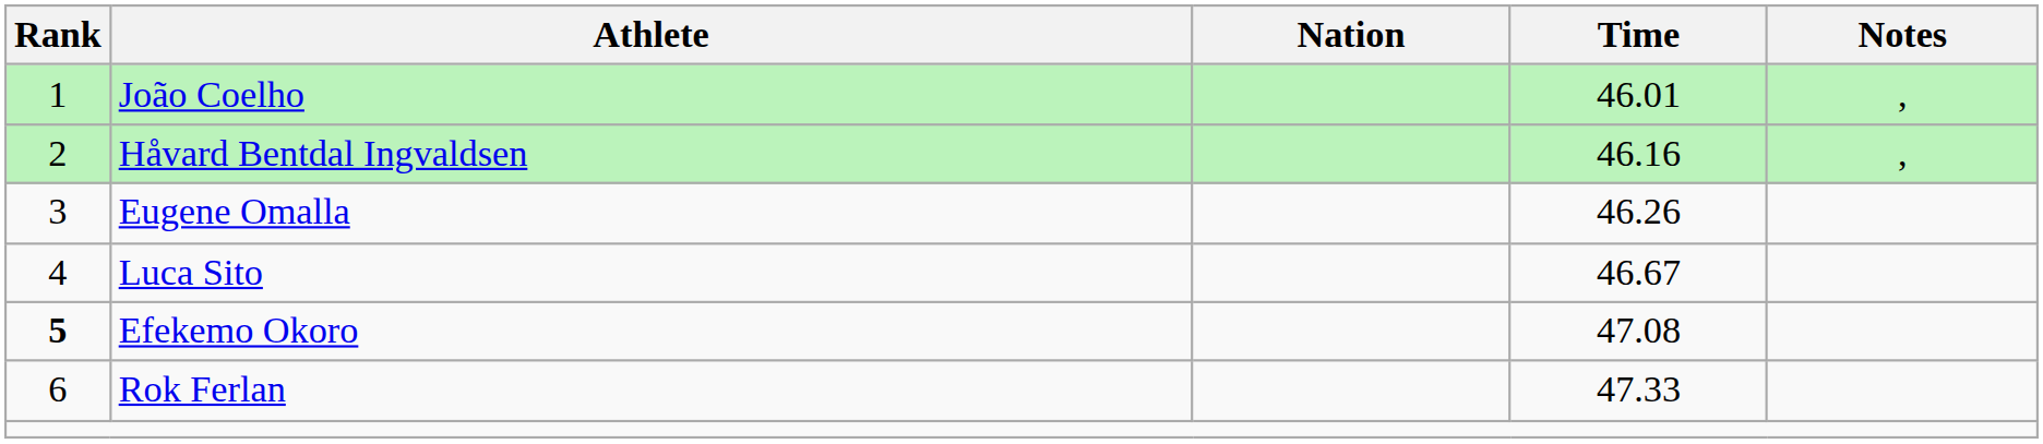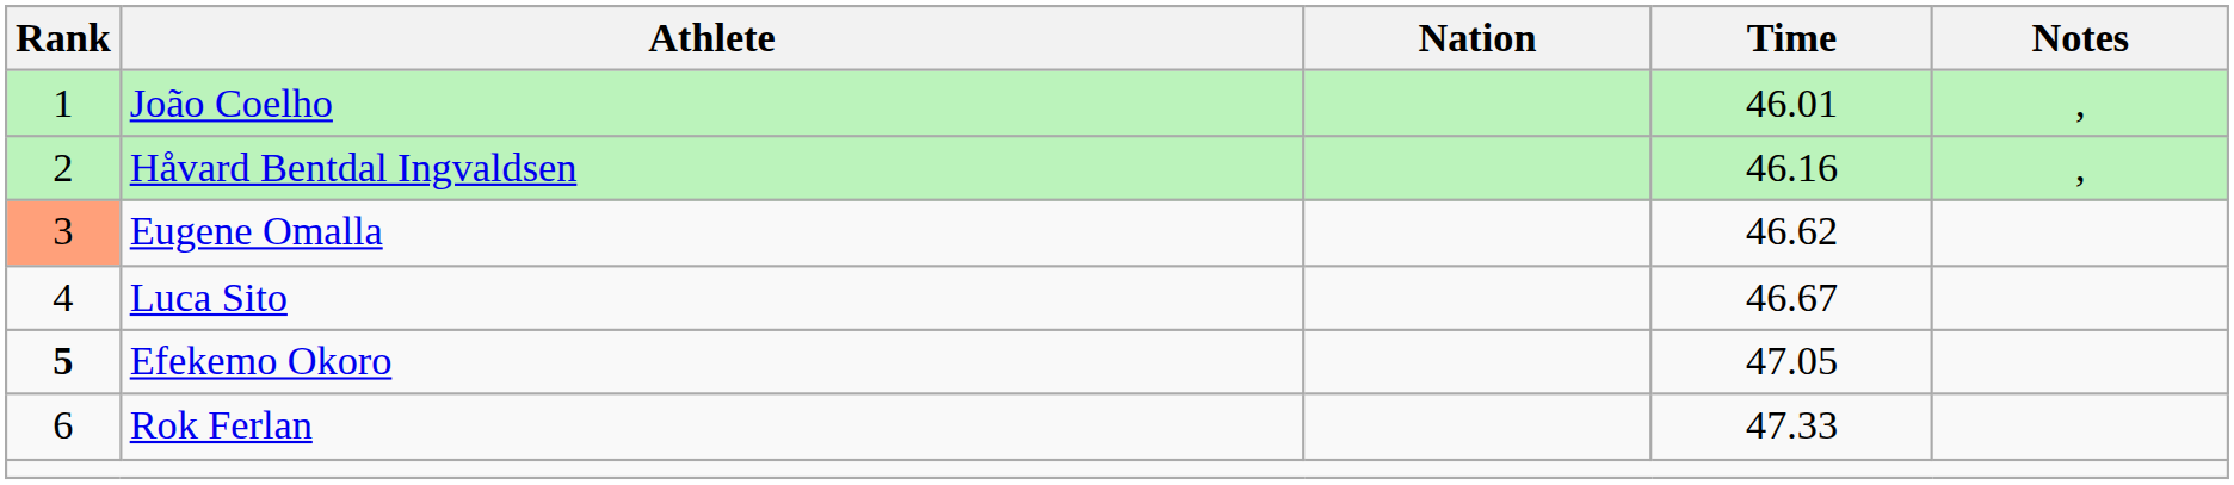Eugene Omalla | Rank: no background -> lightsalmon background
Eugene Omalla | Time: 46.26 -> 46.62
Efekemo Okoro | Time: 47.08 -> 47.05
